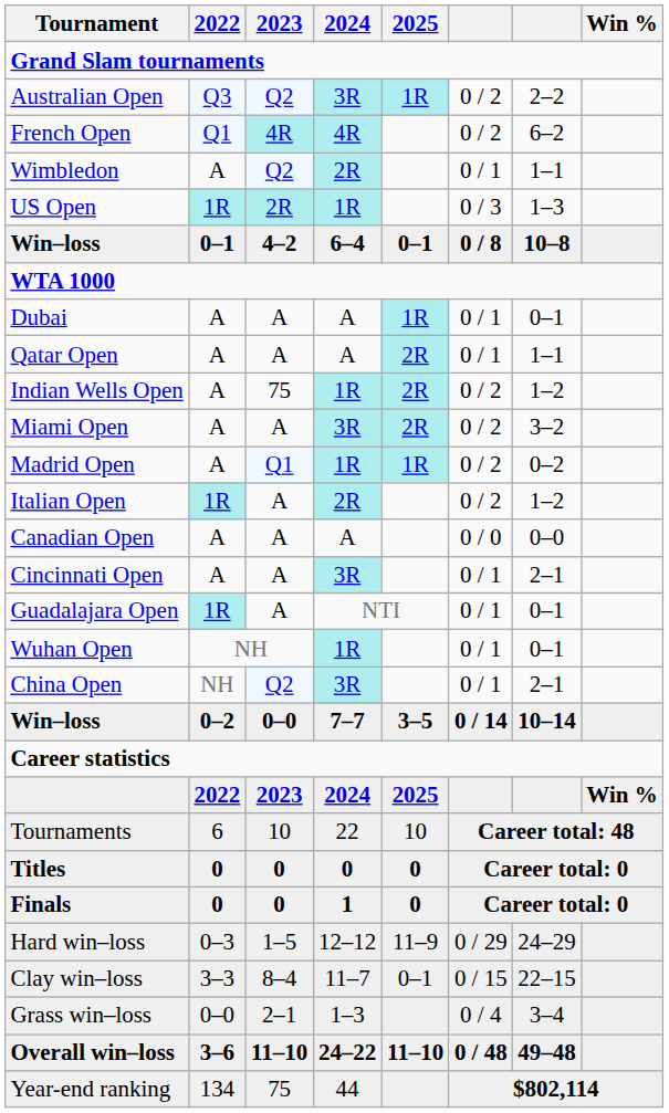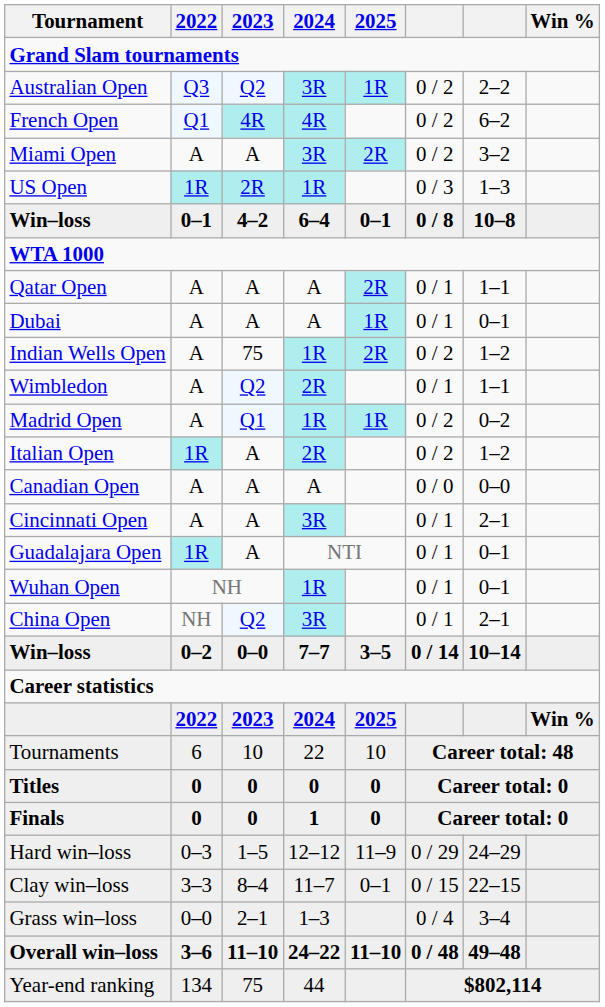rows swapped: Wimbledon <-> Miami Open
rows swapped: Qatar Open <-> Dubai
